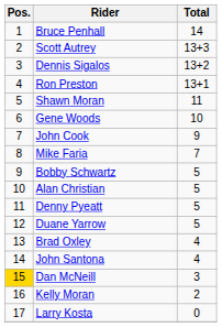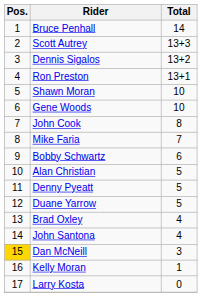Shawn Moran | Total: 11 -> 10
John Cook | Total: 9 -> 8
Bobby Schwartz | Total: 5 -> 6
Kelly Moran | Total: 2 -> 1
